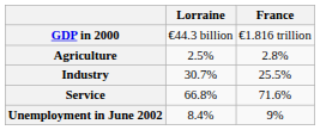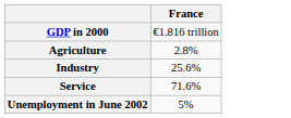- column: Lorraine | €44.3 billion | 2.5% | 30.7% | 66.8% | 8.4%
Industry | France: 25.5% -> 25.6%
Unemployment in June 2002 | France: 9% -> 5%
